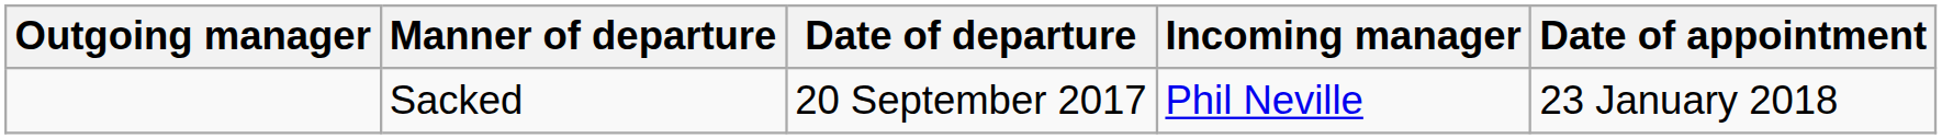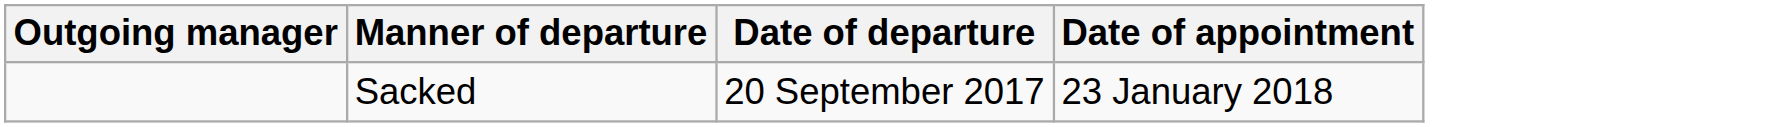- column: Incoming manager | Phil Neville
